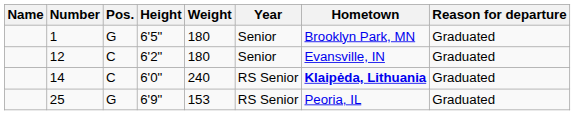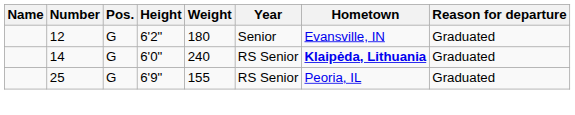- row: 1 | G | 6'5" | 180 | Senior | Brooklyn Park, MN | Graduated
12 | Pos.: C -> G
14 | Pos.: C -> G
25 | Weight: 153 -> 155
